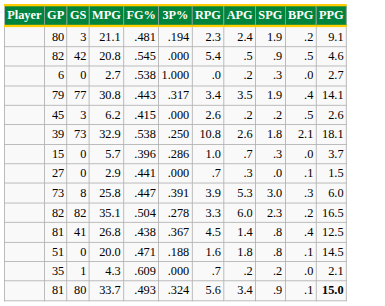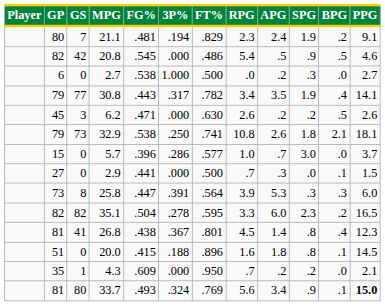+ column: FT% | .829 | .486 | .500 | .782 | .630 | .741 | .577 | .500 | .564 | .595 | .801 | .896 | .950 | .769
21.1 | GS: 3 -> 7
6.2 | FG%: .415 -> .471
32.9 | GP: 39 -> 79
5.7 | SPG: .3 -> 3.0
25.8 | SPG: 3.0 -> .3
26.8 | PPG: 12.5 -> 12.3
20.0 | FG%: .471 -> .415
